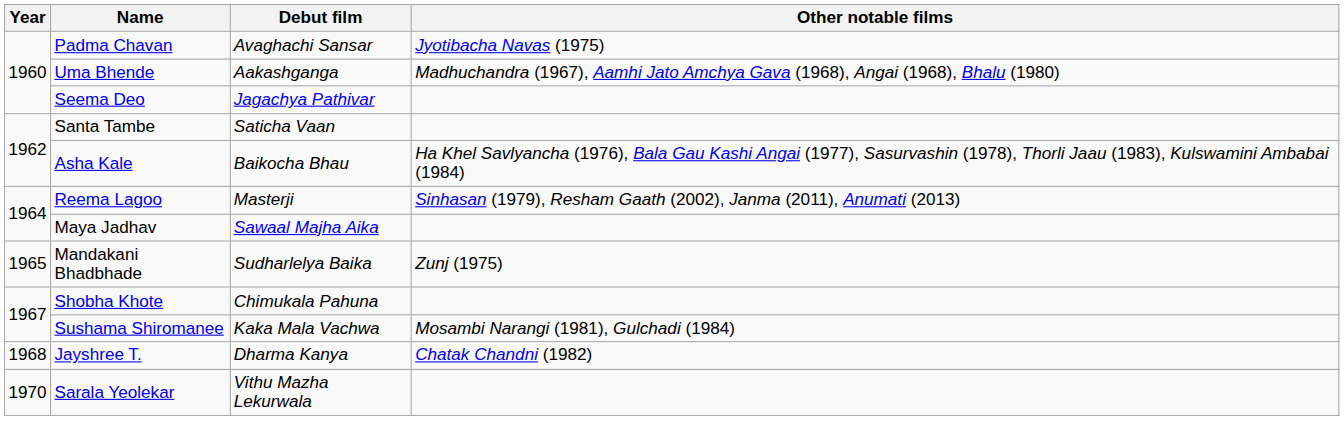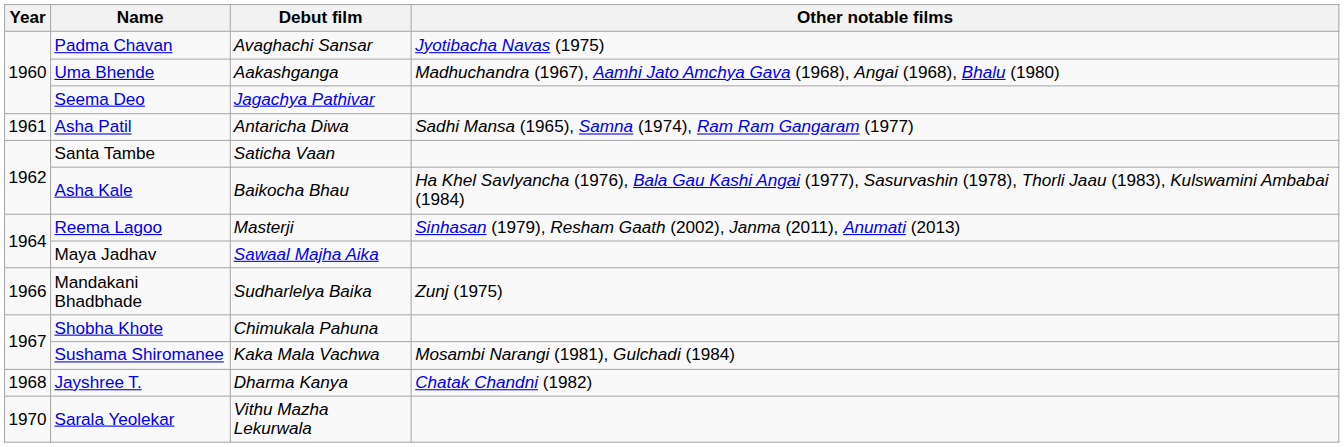+ row: 1961 | Asha Patil | Antaricha Diwa | Sadhi Mansa (1965), Samna (1974), Ram Ram Gangaram (1977)
Mandakani Bhadbhade | Year: 1965 -> 1966
